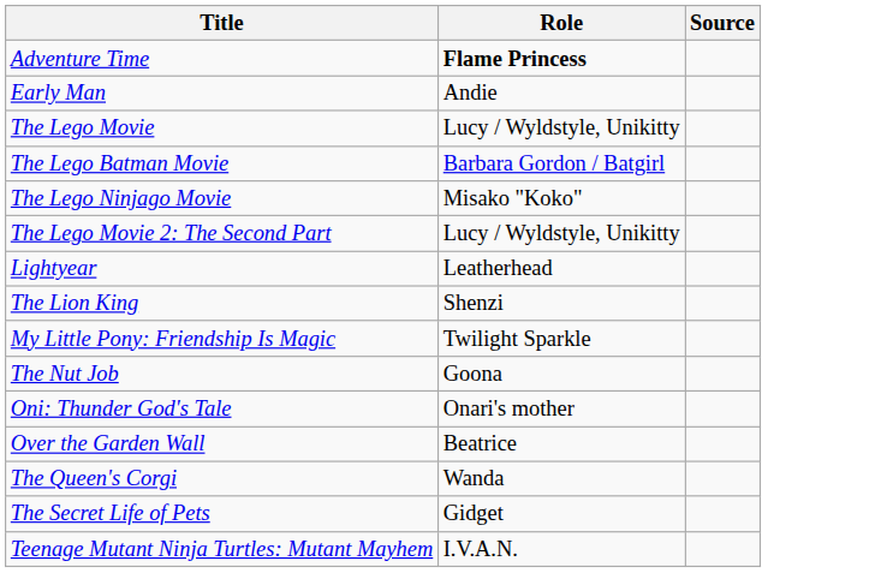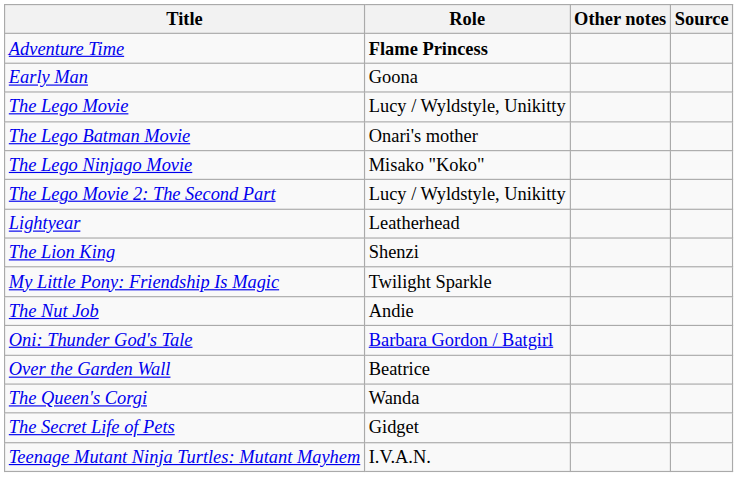+ column: Other notes
Early Man | Role: Andie -> Goona
The Lego Batman Movie | Role: Barbara Gordon / Batgirl -> Onari's mother
The Nut Job | Role: Goona -> Andie
Oni: Thunder God's Tale | Role: Onari's mother -> Barbara Gordon / Batgirl
